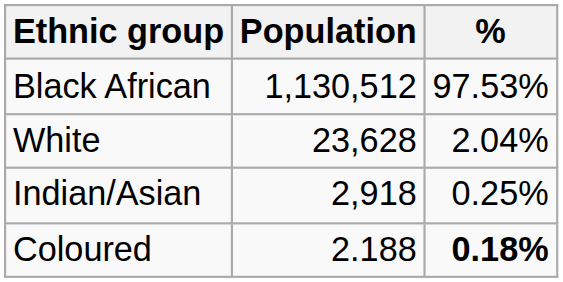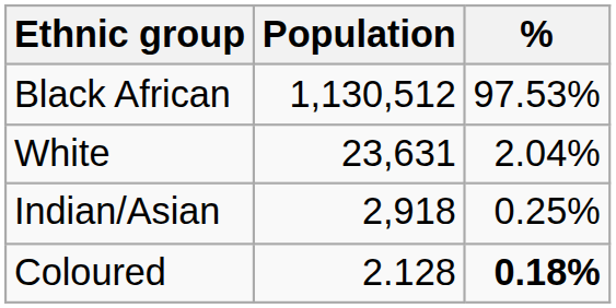White | Population: 23,628 -> 23,631
Coloured | Population: 2.188 -> 2.128
